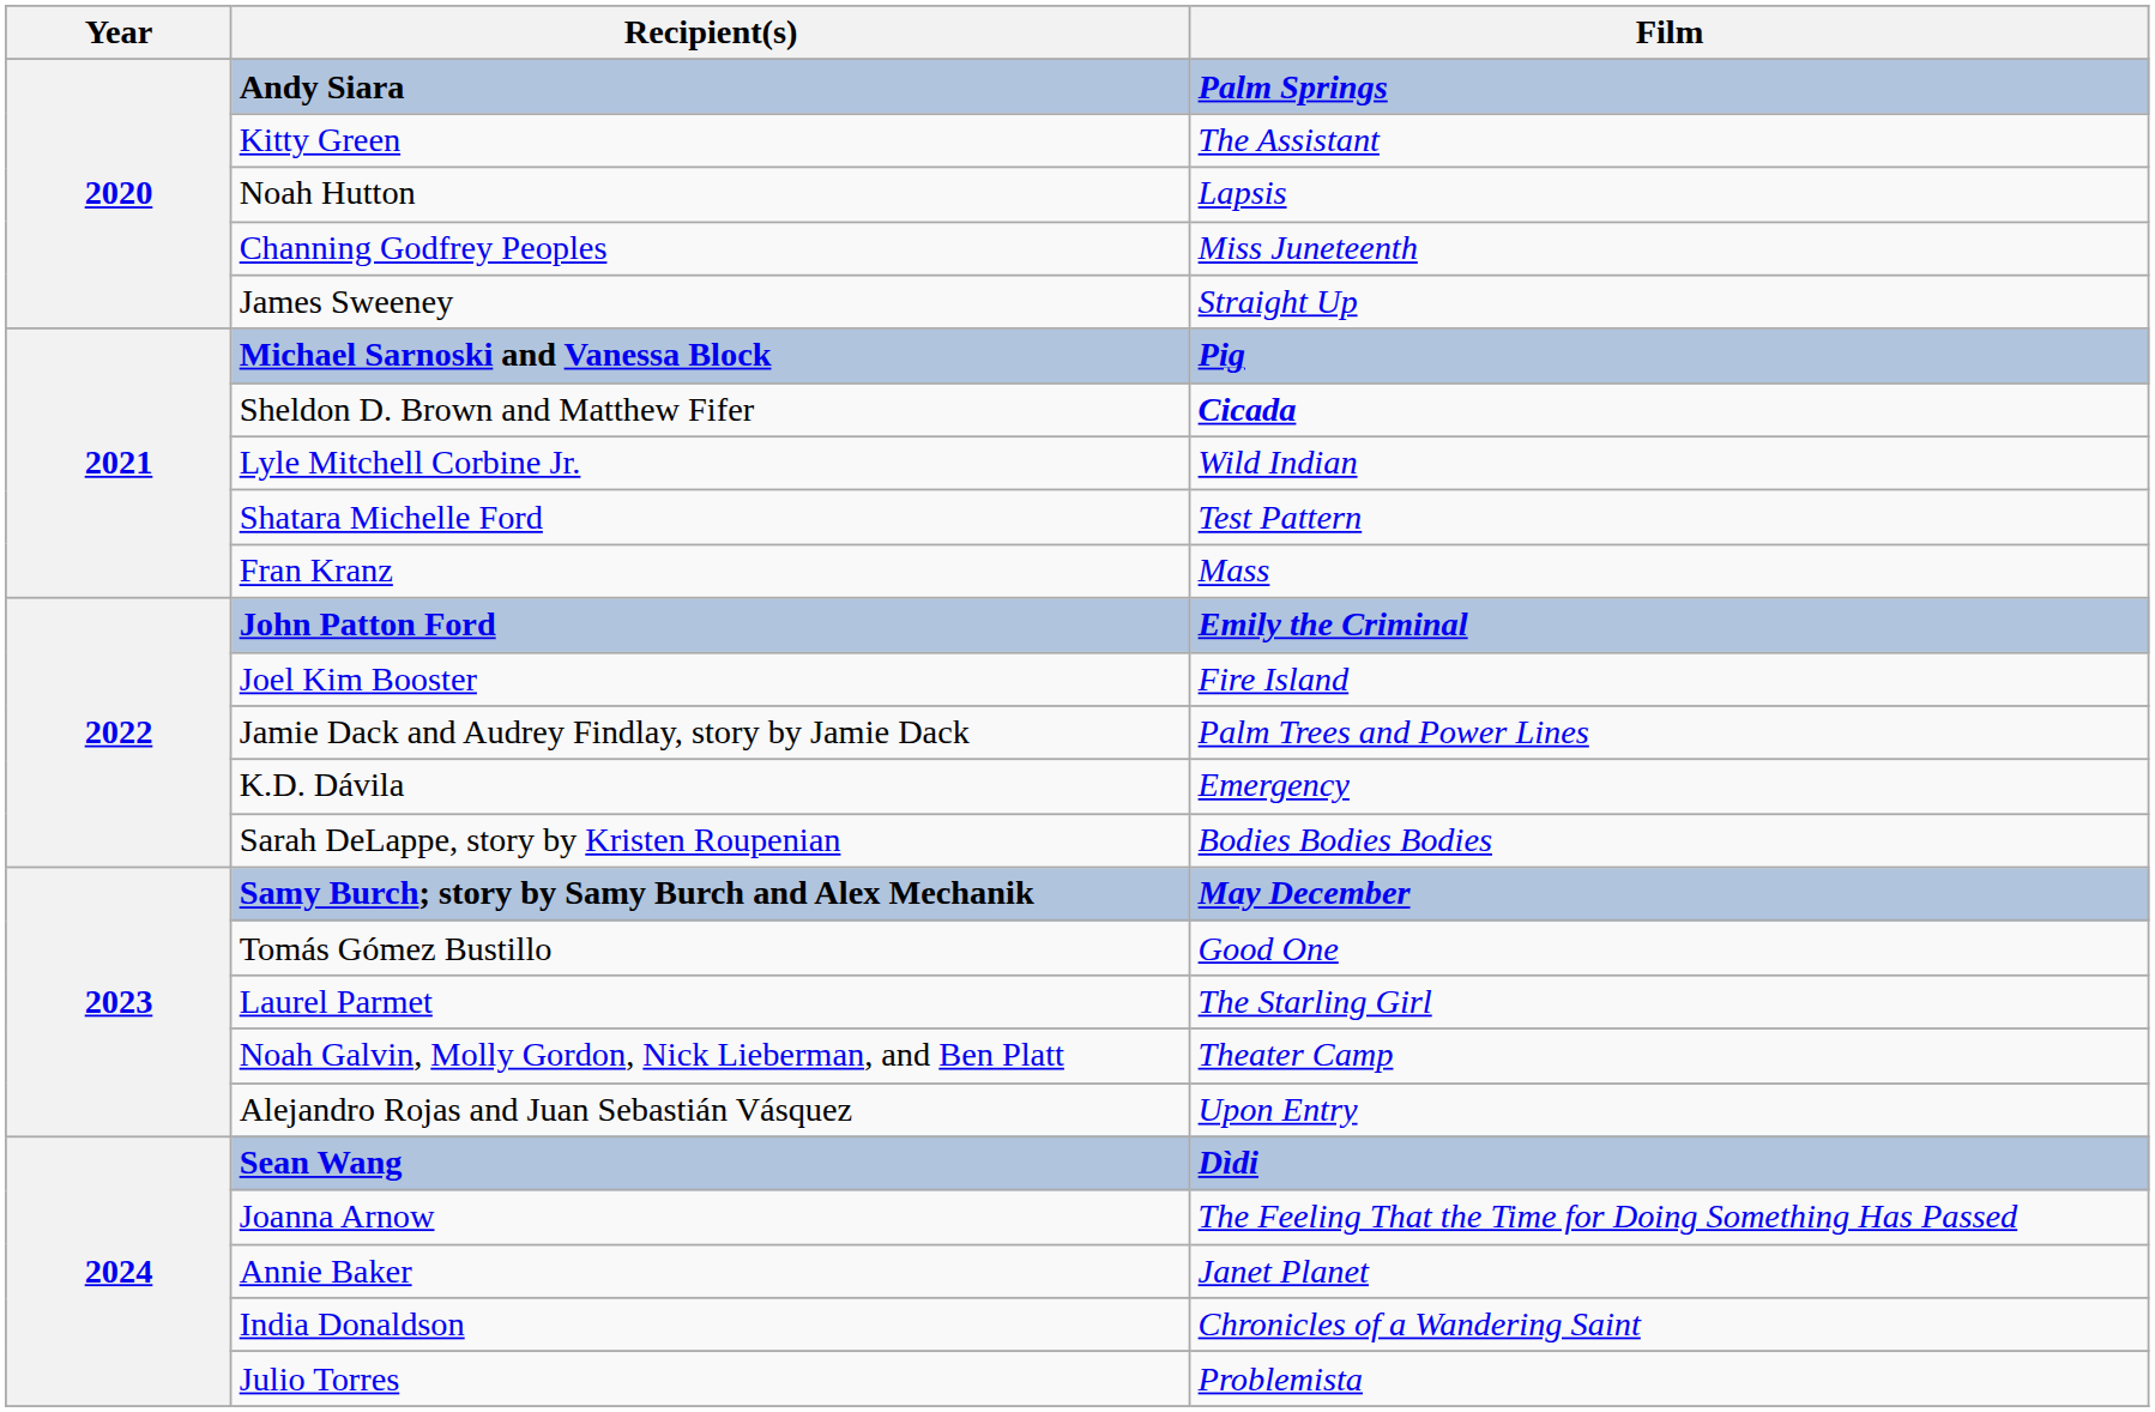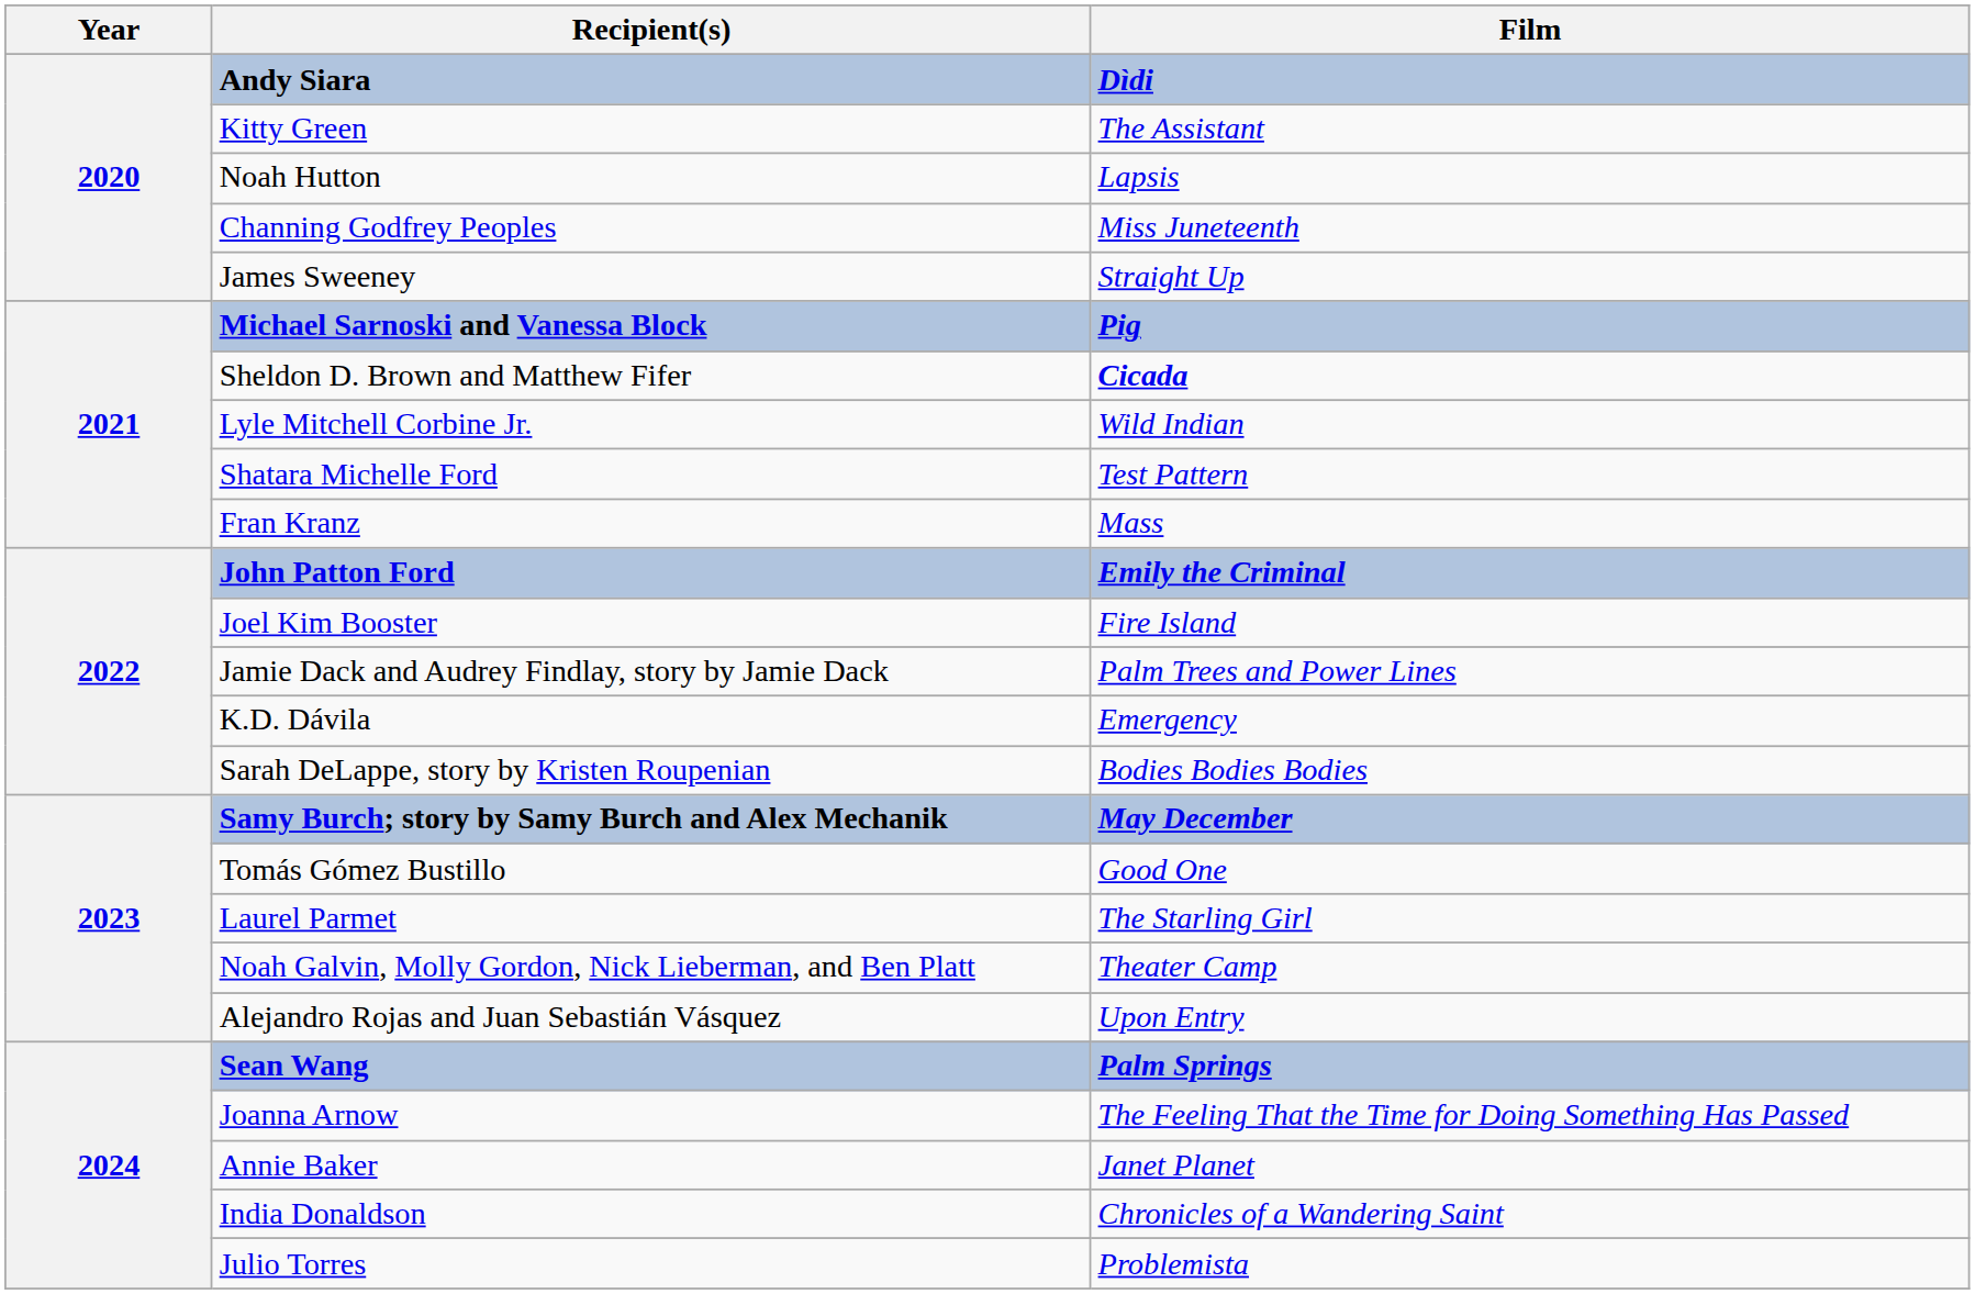Andy Siara | Film: Palm Springs -> Dìdi
Sean Wang | Film: Dìdi -> Palm Springs
